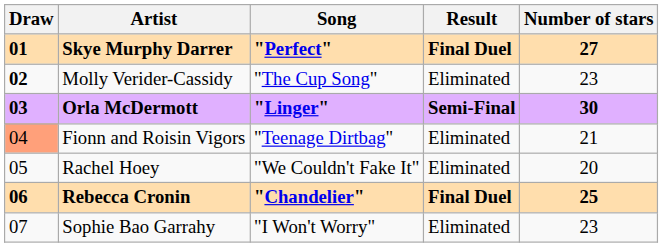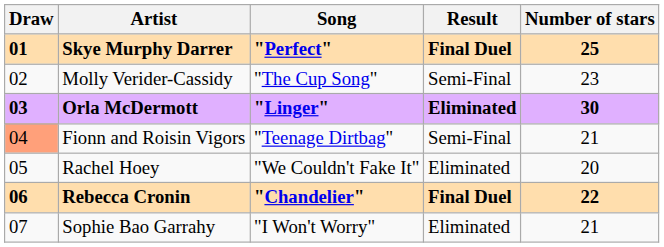Skye Murphy Darrer | Number of stars: 27 -> 25
Molly Verider-Cassidy | Draw: bold -> normal
Molly Verider-Cassidy | Result: Eliminated -> Semi-Final
Orla McDermott | Result: Semi-Final -> Eliminated
Fionn and Roisin Vigors | Result: Eliminated -> Semi-Final
Rebecca Cronin | Number of stars: 25 -> 22
Sophie Bao Garrahy | Number of stars: 23 -> 21
